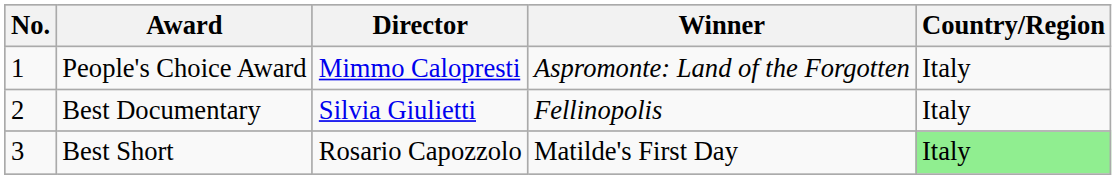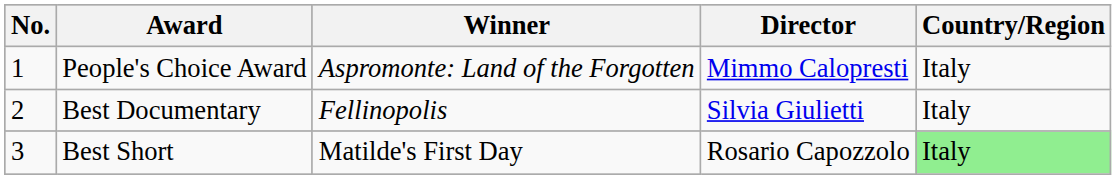columns swapped: Winner <-> Director
